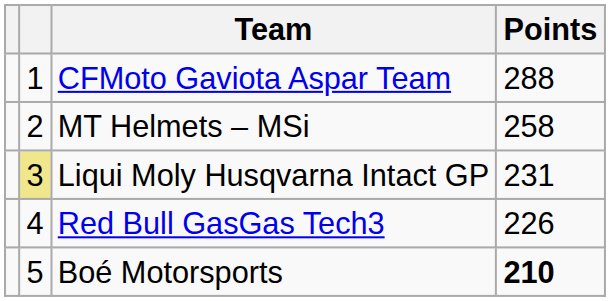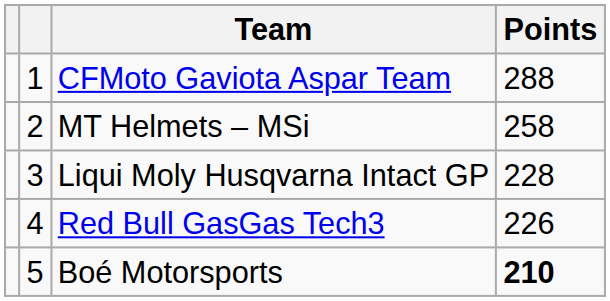Liqui Moly Husqvarna Intact GP | column 2: khaki background -> no background
Liqui Moly Husqvarna Intact GP | Points: 231 -> 228
